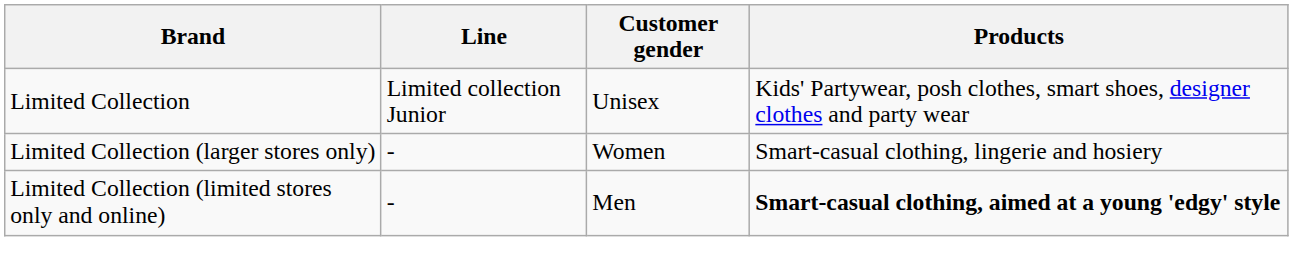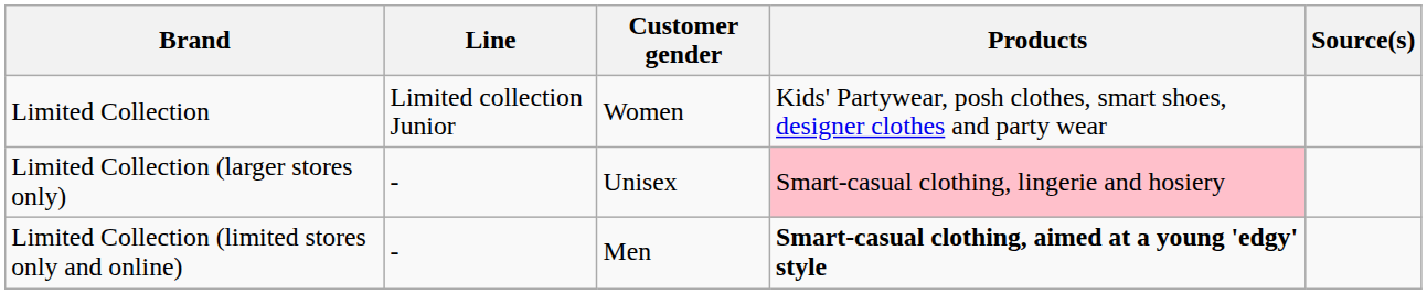+ column: Source(s)
Limited Collection | Customer gender: Unisex -> Women
Limited Collection (larger stores only) | Customer gender: Women -> Unisex
Limited Collection (larger stores only) | Products: no background -> pink background
